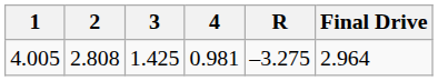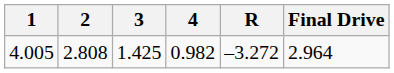4.005 | 4: 0.981 -> 0.982
4.005 | R: –3.275 -> –3.272
